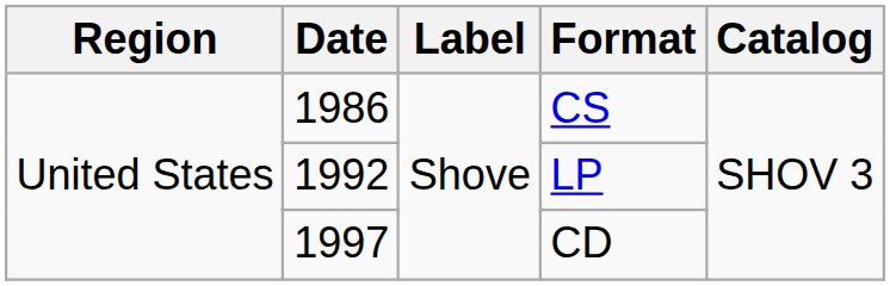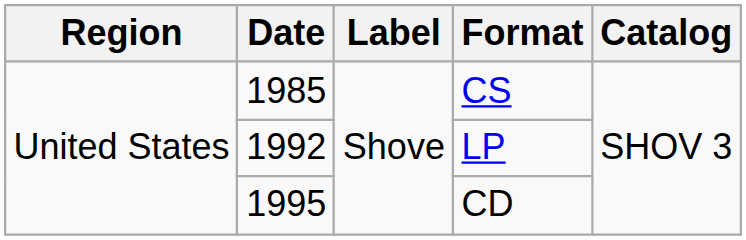CS | Date: 1986 -> 1985
CD | Date: 1997 -> 1995
